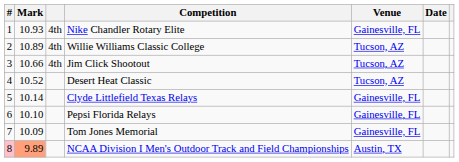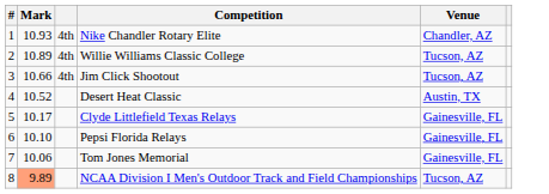- column: Date
Nike Chandler Rotary Elite | Venue: Gainesville, FL -> Chandler, AZ
Desert Heat Classic | Venue: Tucson, AZ -> Austin, TX
Clyde Littlefield Texas Relays | Mark: 10.14 -> 10.17
Tom Jones Memorial | Mark: 10.09 -> 10.06
NCAA Division I Men's Outdoor Track and Field Championships | #: pink background -> no background
NCAA Division I Men's Outdoor Track and Field Championships | Venue: Austin, TX -> Tucson, AZ
